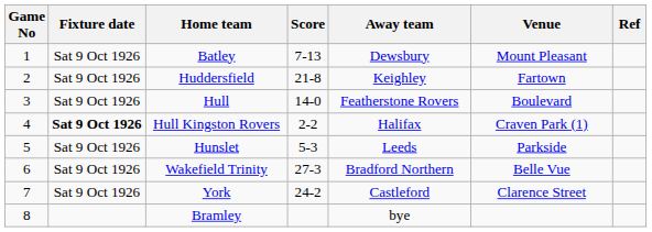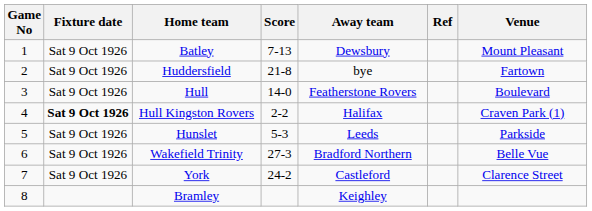columns swapped: Venue <-> Ref
Huddersfield | Away team: Keighley -> bye
Bramley | Away team: bye -> Keighley
